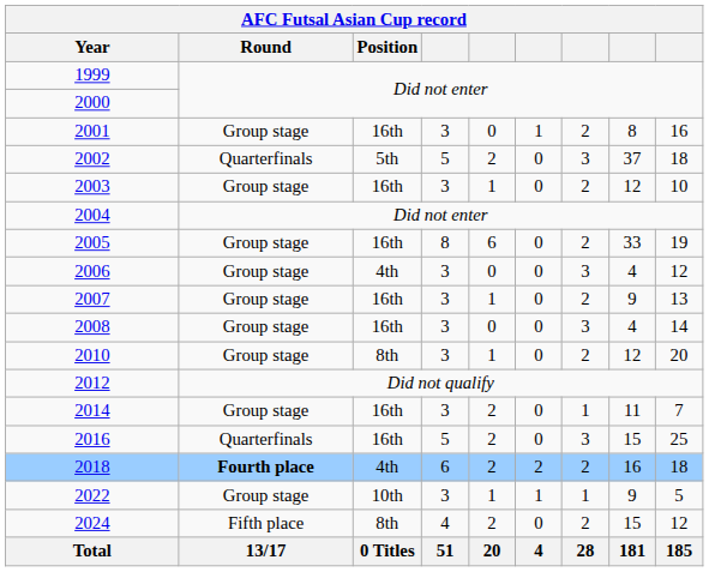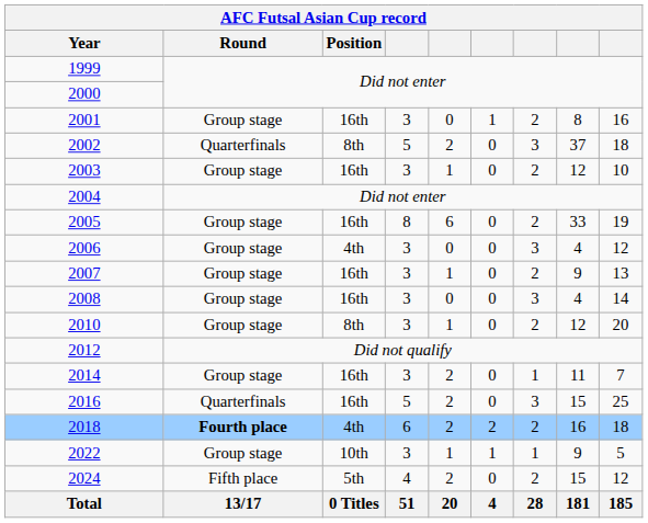2002 | Position: 5th -> 8th
2024 | Position: 8th -> 5th
